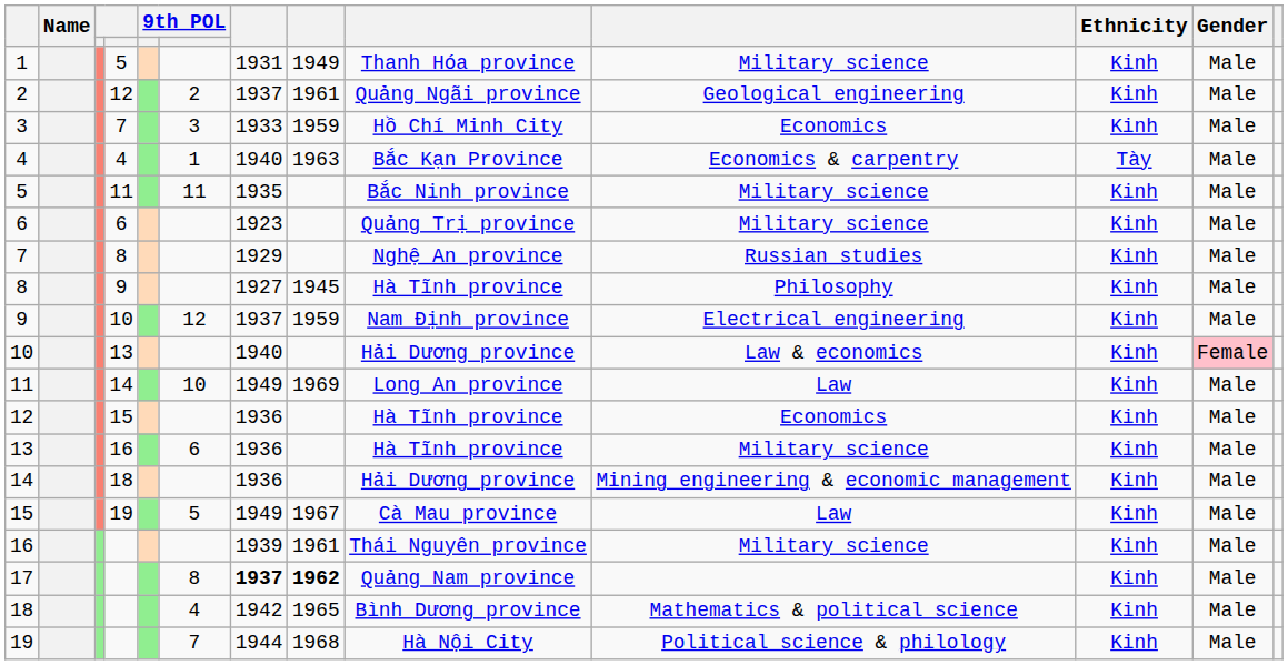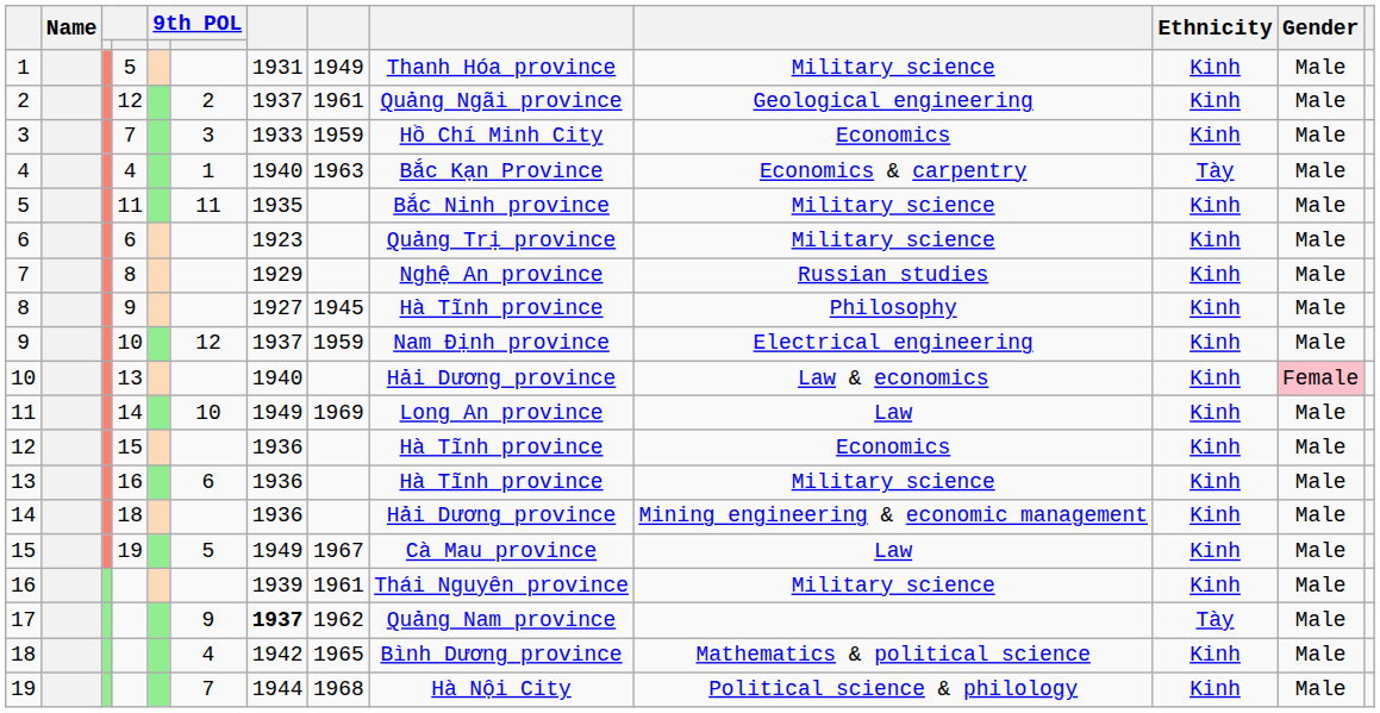17 | column 6: 8 -> 9
17 | column 8: bold -> normal
17 | Ethnicity: Kinh -> Tày
